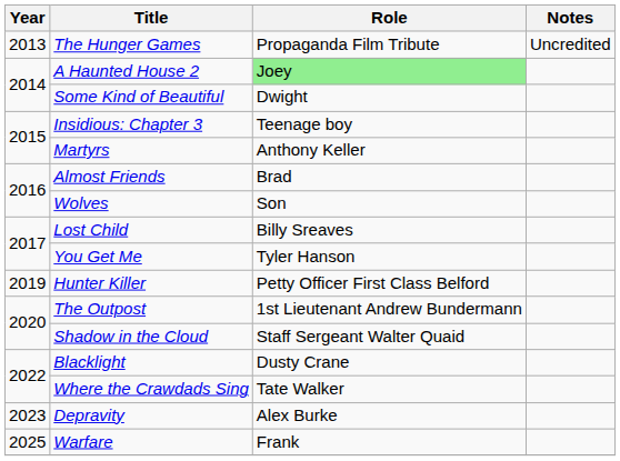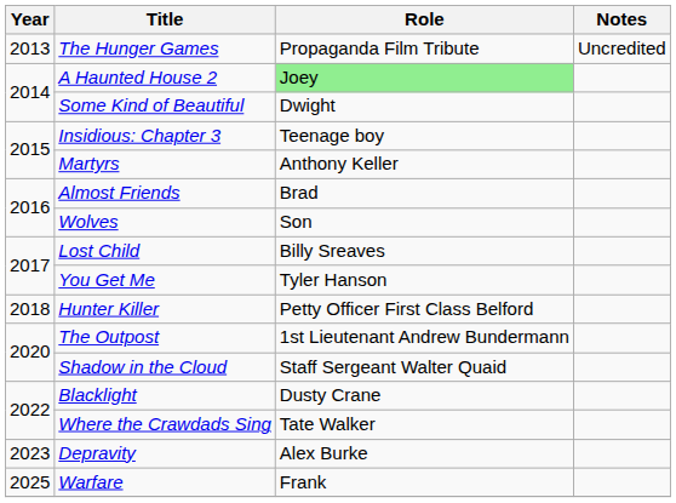Hunter Killer | Year: 2019 -> 2018
